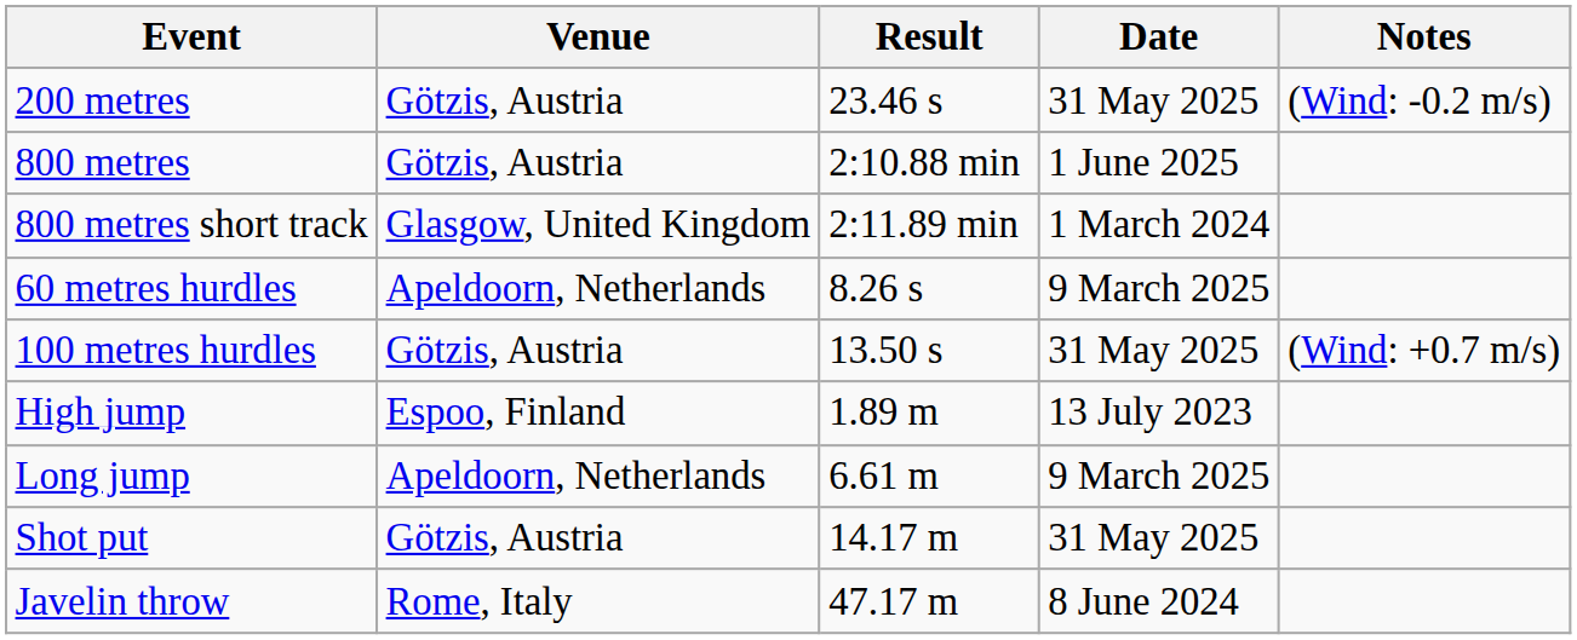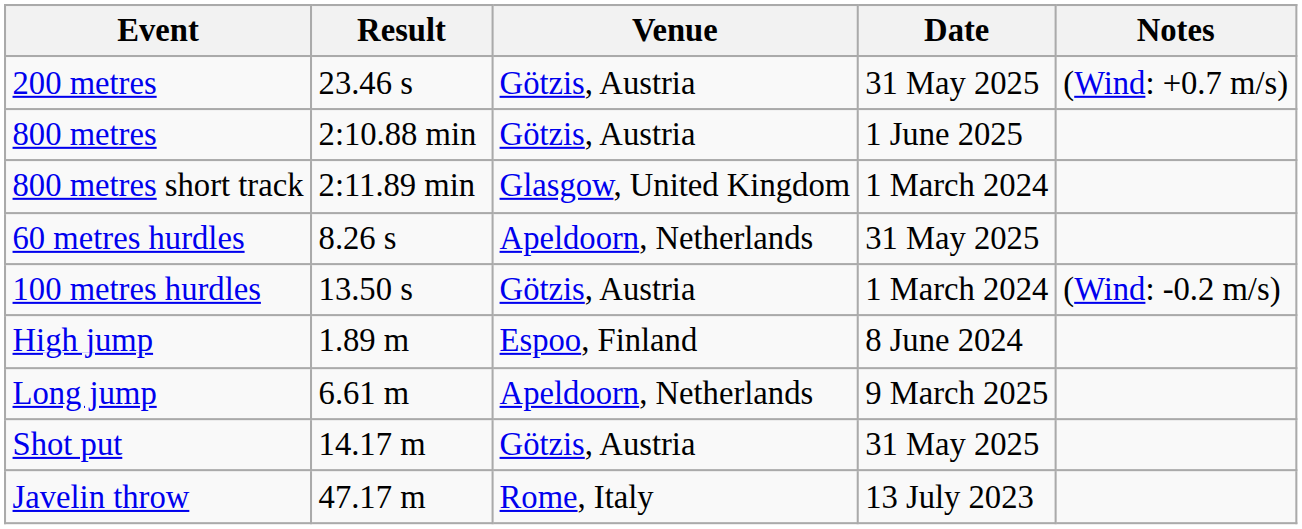columns swapped: Result <-> Venue
200 metres | Notes: (Wind: -0.2 m/s) -> (Wind: +0.7 m/s)
60 metres hurdles | Date: 9 March 2025 -> 31 May 2025
100 metres hurdles | Date: 31 May 2025 -> 1 March 2024
100 metres hurdles | Notes: (Wind: +0.7 m/s) -> (Wind: -0.2 m/s)
High jump | Date: 13 July 2023 -> 8 June 2024
Javelin throw | Date: 8 June 2024 -> 13 July 2023
